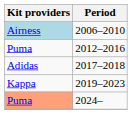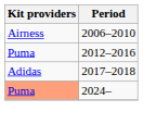2006–2010 | Kit providers: lightblue background -> no background
- row: Kappa | 2019–2023
